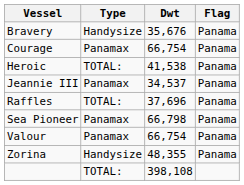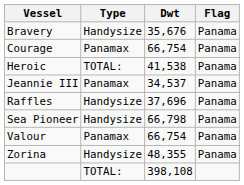Raffles | Type: TOTAL: -> Handysize
Sea Pioneer | Type: Panamax -> Handysize
